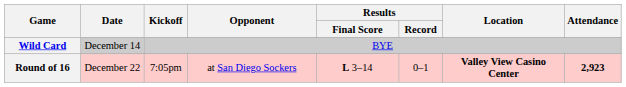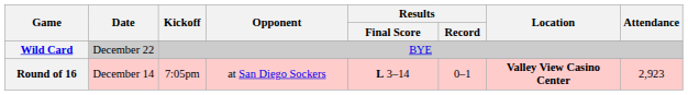Wild Card | Date: December 14 -> December 22
Round of 16 | Date: December 22 -> December 14
Round of 16 | Attendance: bold -> normal
